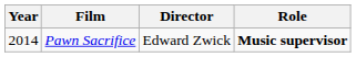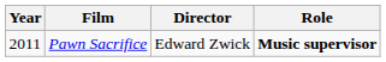Pawn Sacrifice | Year: 2014 -> 2011
